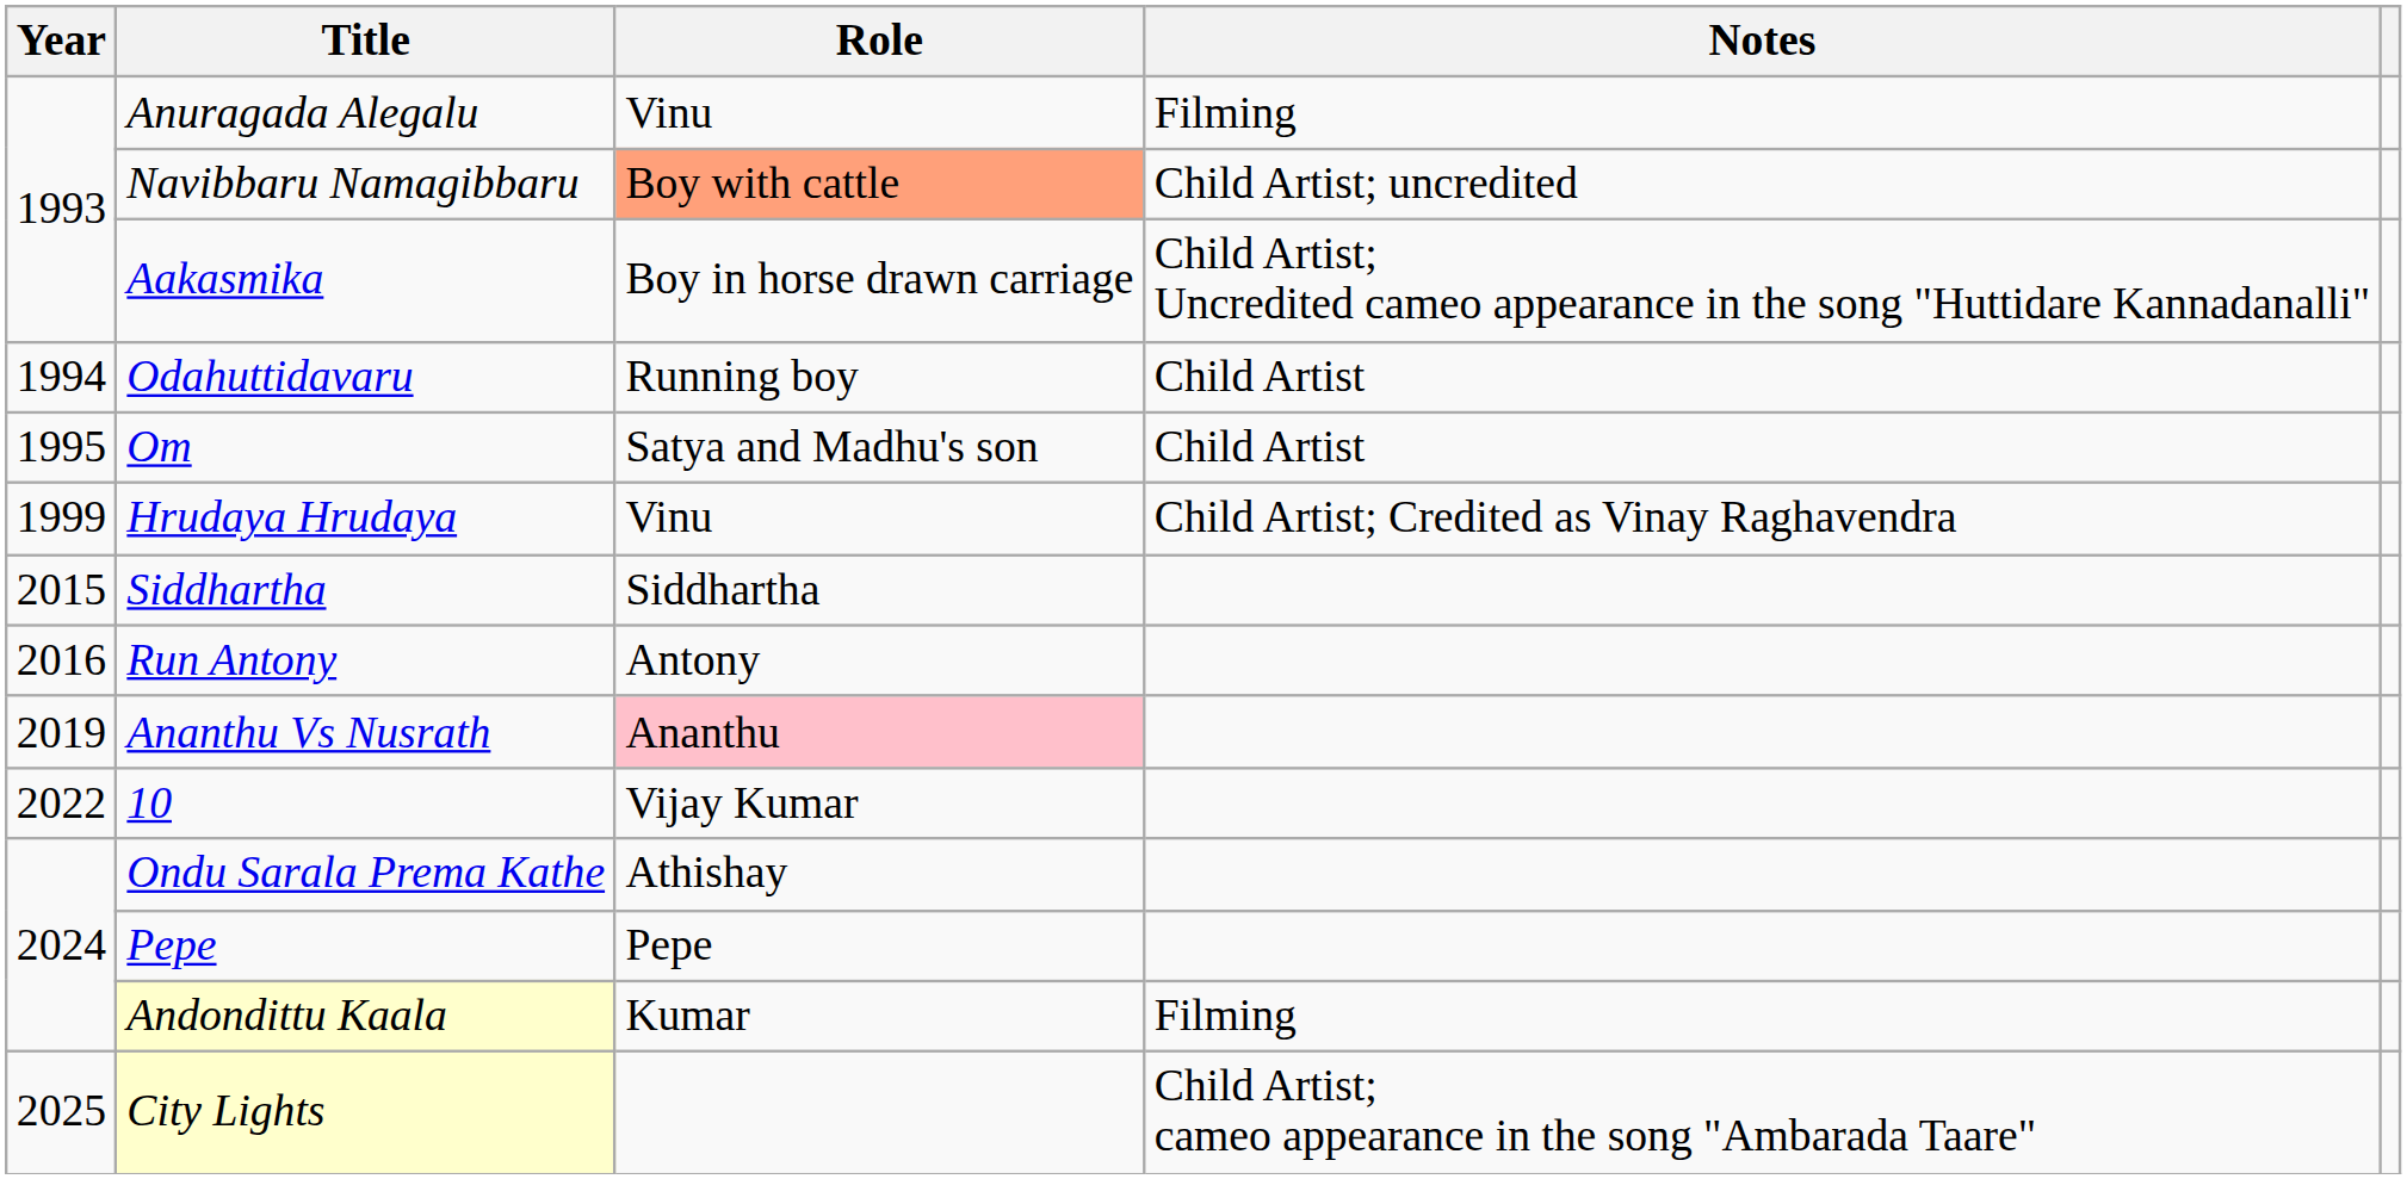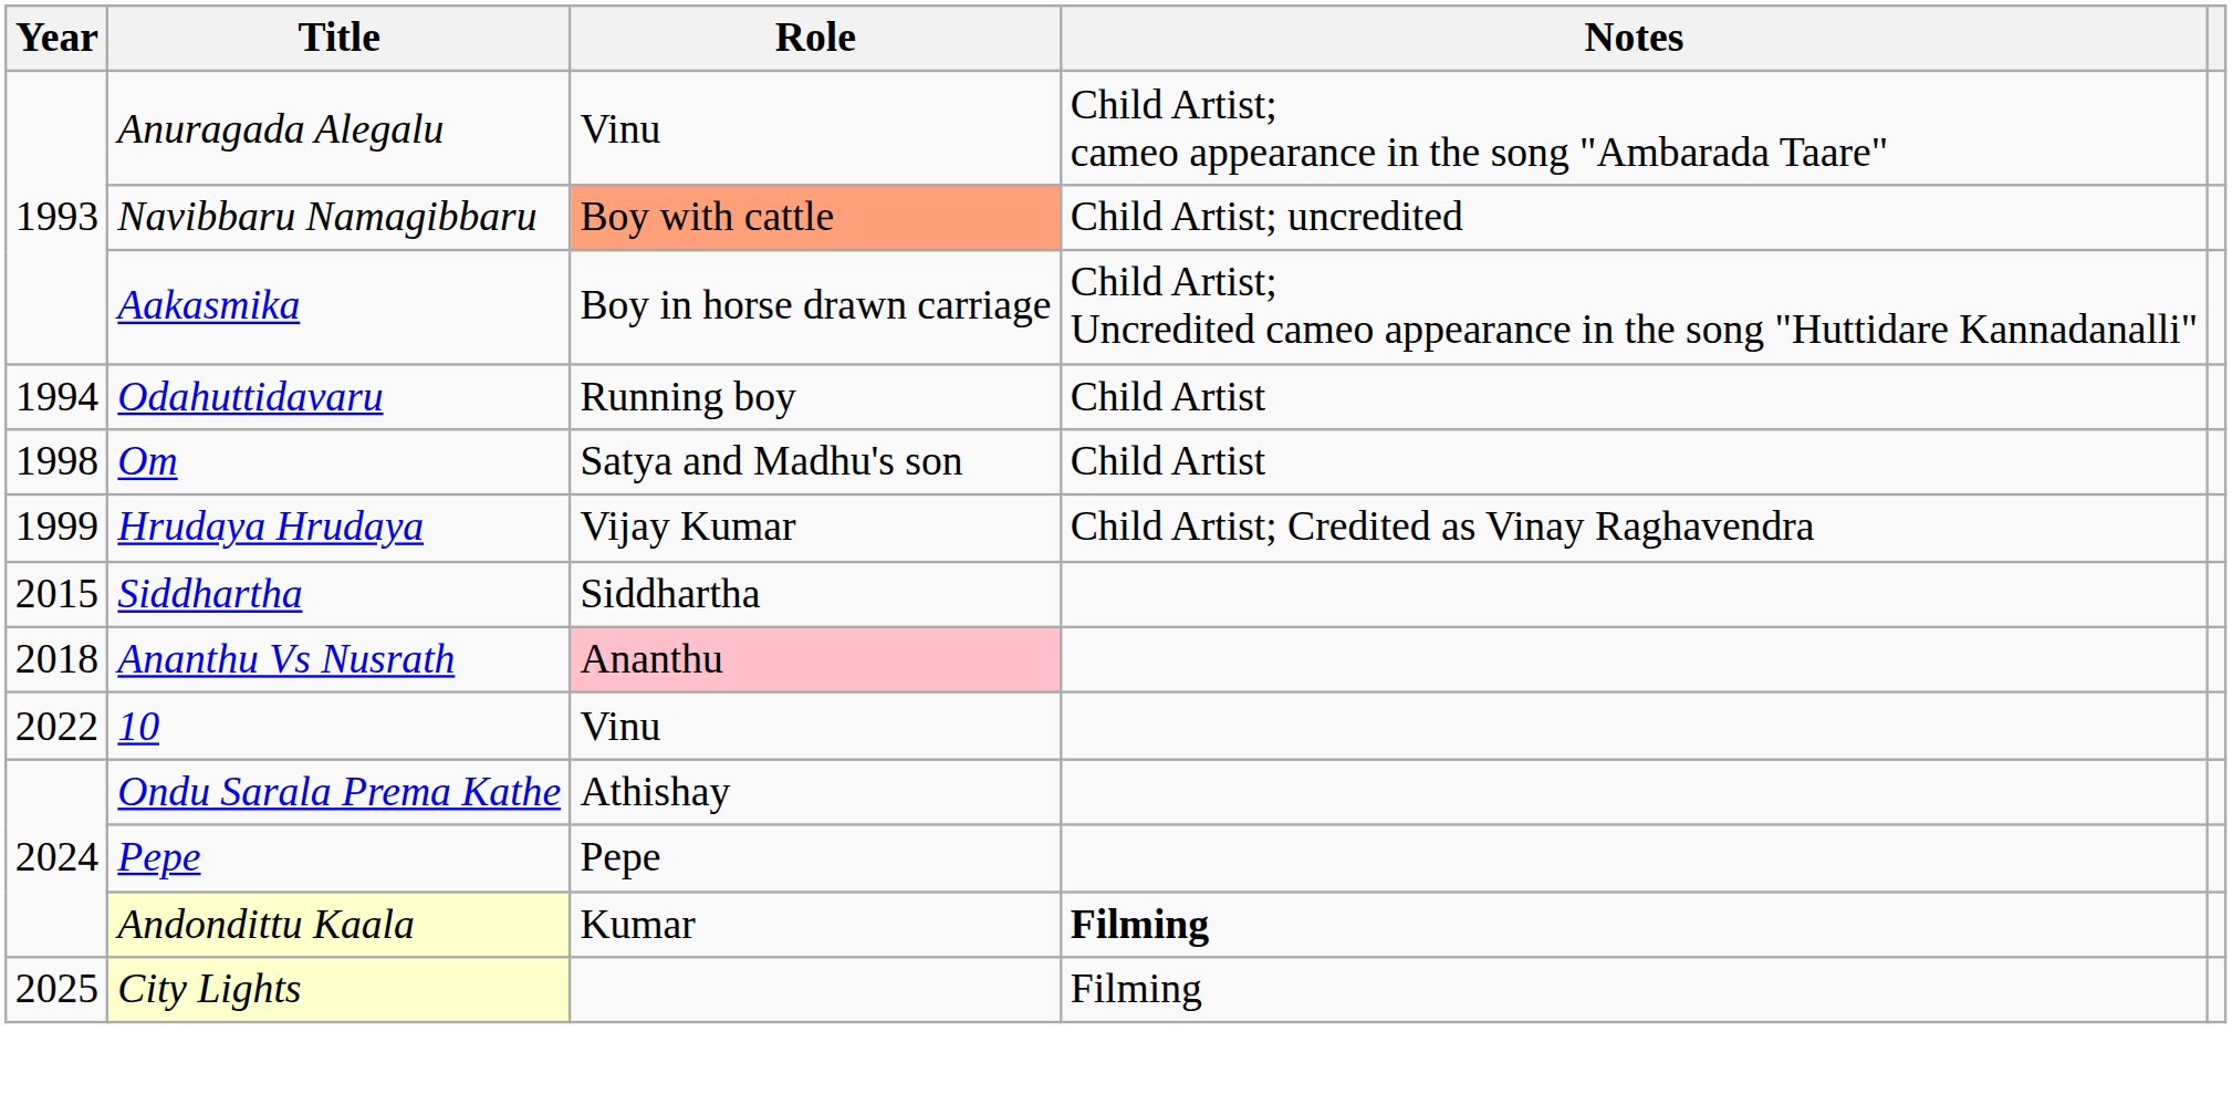Anuragada Alegalu | Notes: Filming -> Child Artist; cameo appearance in the song "Ambarada Taare"
Om | Year: 1995 -> 1998
Hrudaya Hrudaya | Role: Vinu -> Vijay Kumar
- row: 2016 | Run Antony | Antony
Ananthu Vs Nusrath | Year: 2019 -> 2018
10 | Role: Vijay Kumar -> Vinu
Andondittu Kaala | Notes: normal -> bold
City Lights | Notes: Child Artist; cameo appearance in the song "Ambarada Taare" -> Filming
